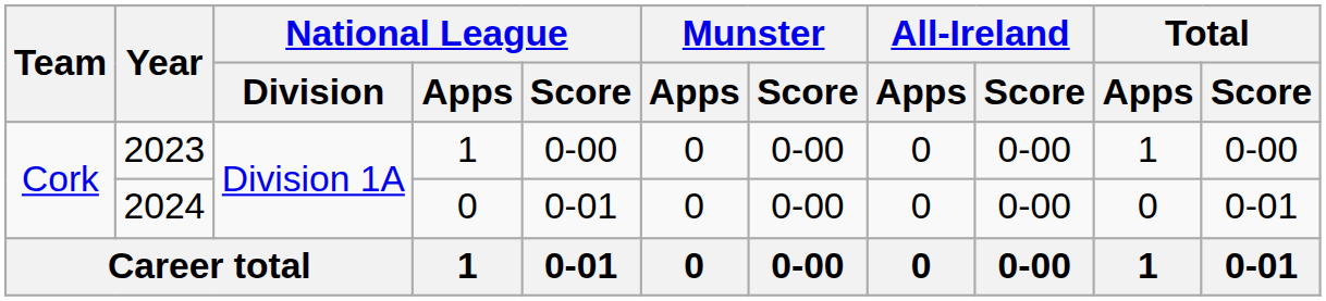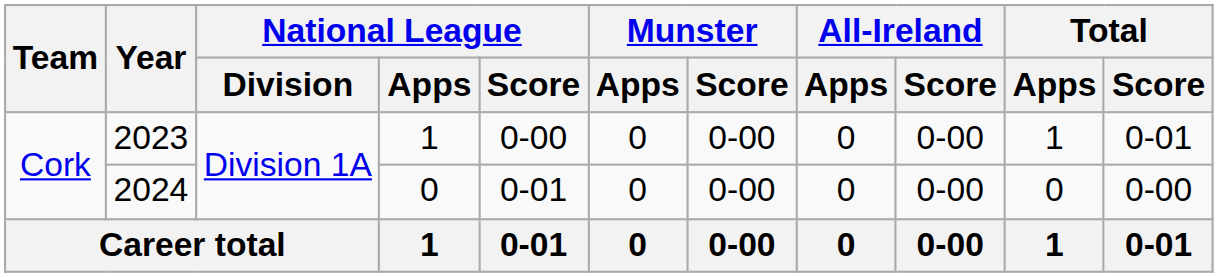2023 | Total / Score: 0-00 -> 0-01
2024 | Total / Score: 0-01 -> 0-00
